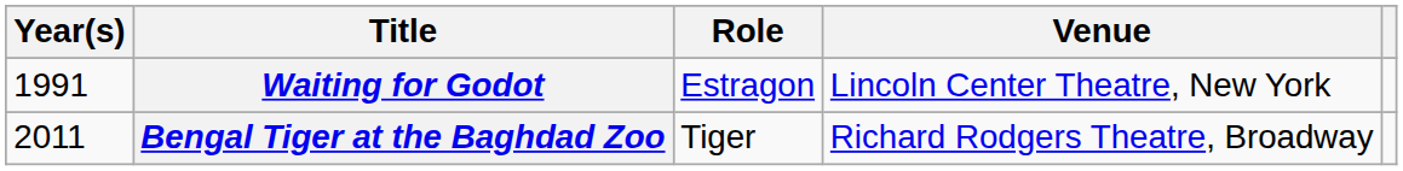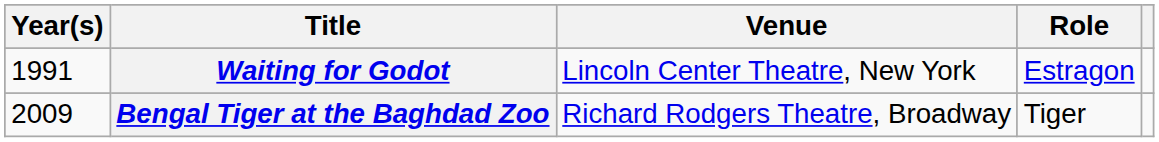columns swapped: Role <-> Venue
Bengal Tiger at the Baghdad Zoo | Year(s): 2011 -> 2009
